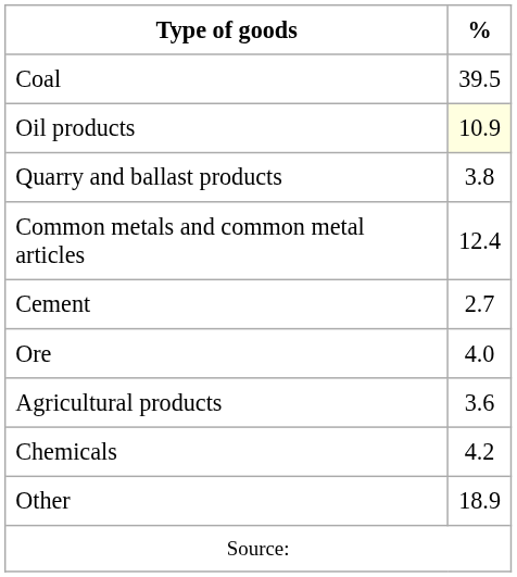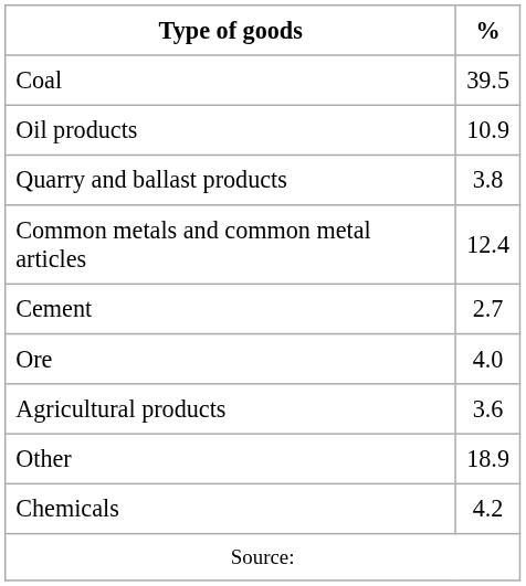Oil products | %: lightyellow background -> no background
rows swapped: Chemicals <-> Other
